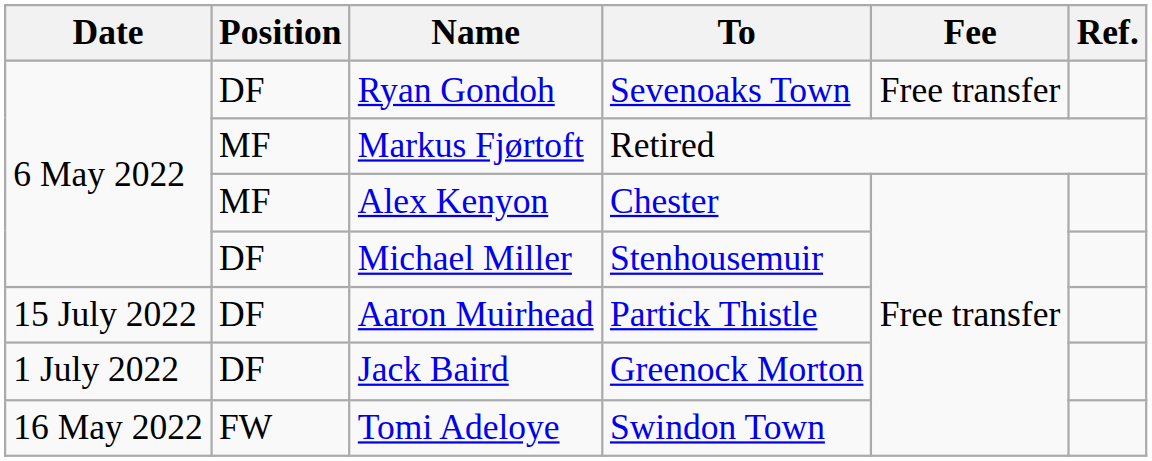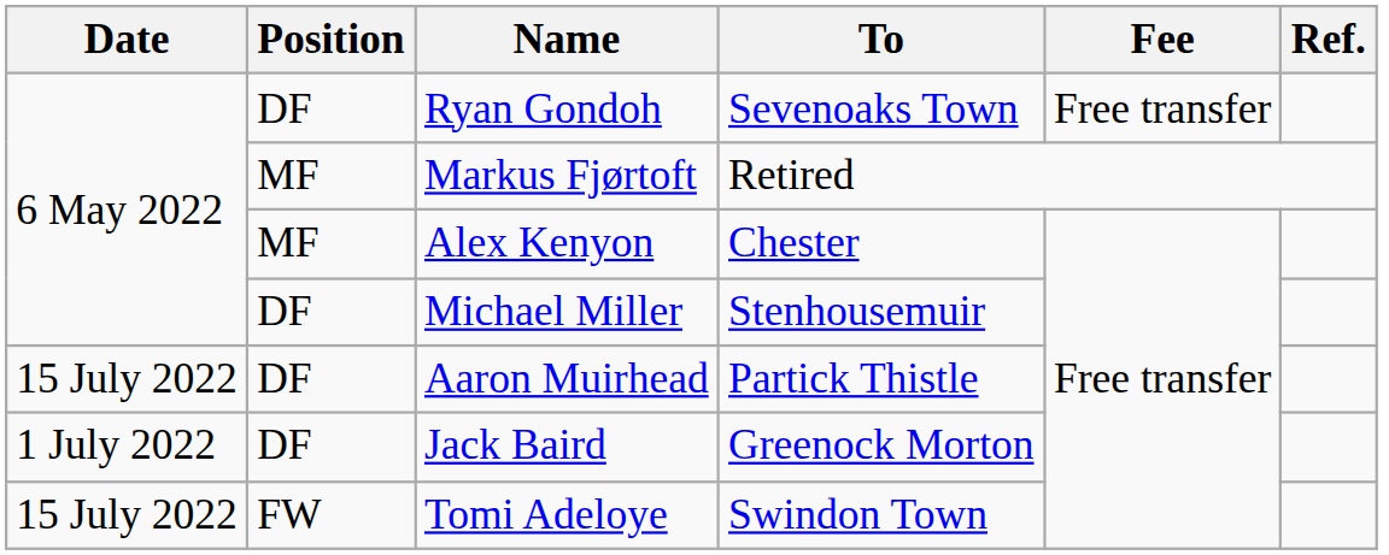Tomi Adeloye | Date: 16 May 2022 -> 15 July 2022
